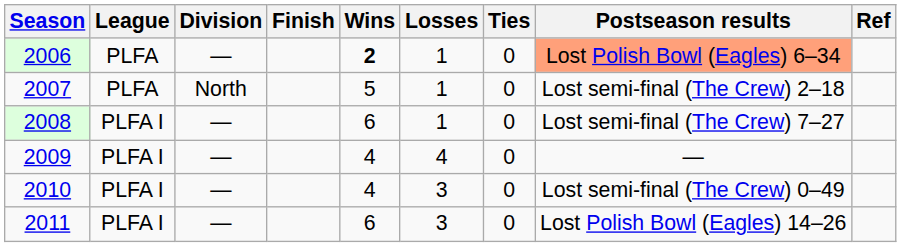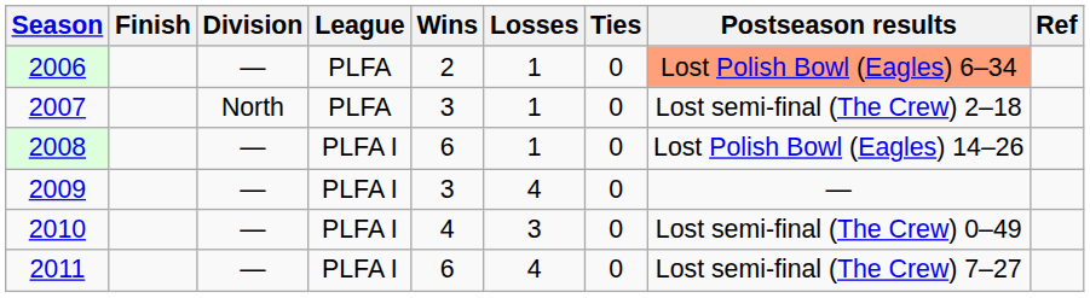columns swapped: League <-> Finish
2006 | Wins: bold -> normal
2007 | Wins: 5 -> 3
2008 | Postseason results: Lost semi-final (The Crew) 7–27 -> Lost Polish Bowl (Eagles) 14–26
2009 | Wins: 4 -> 3
2011 | Losses: 3 -> 4
2011 | Postseason results: Lost Polish Bowl (Eagles) 14–26 -> Lost semi-final (The Crew) 7–27
